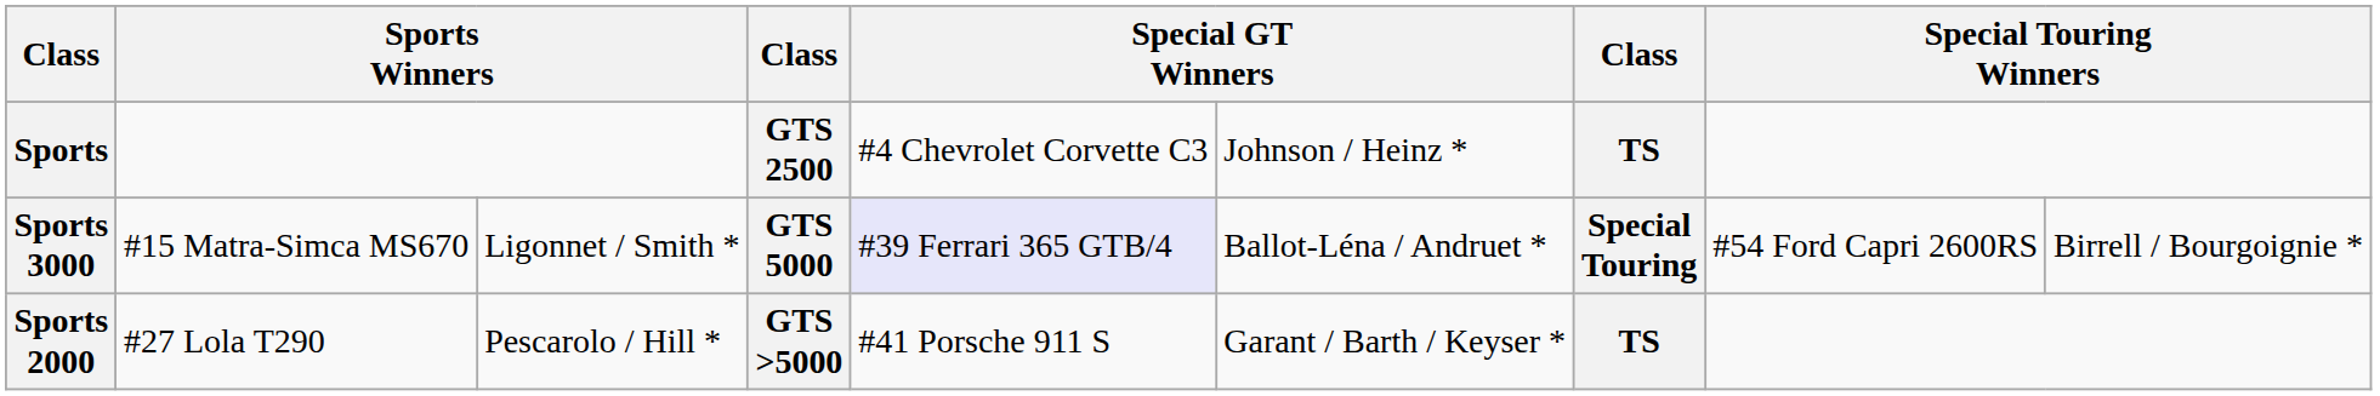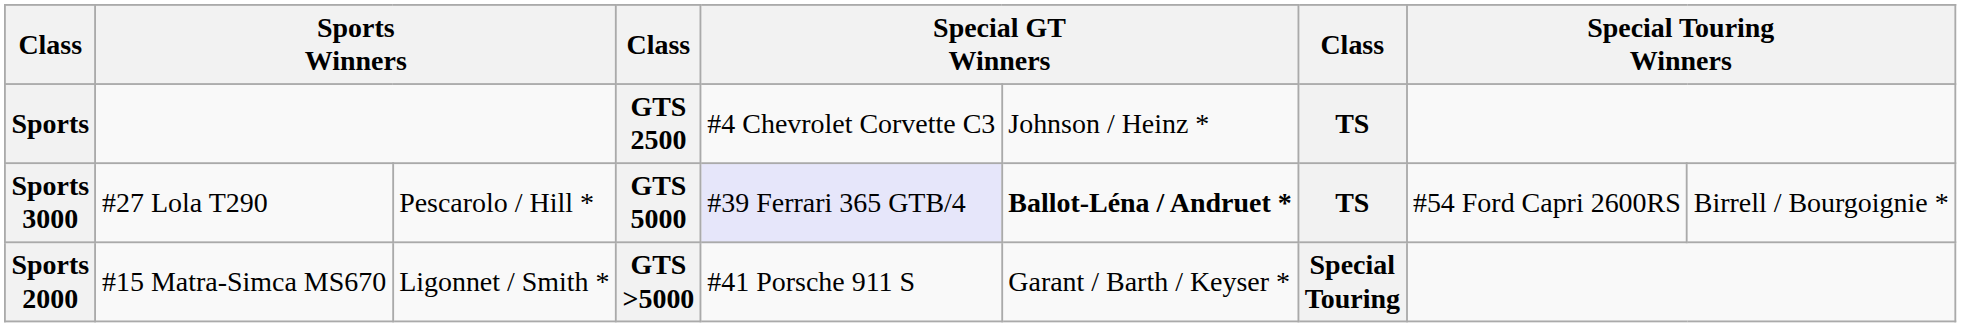Sports 3000 | column 2: #15 Matra-Simca MS670 -> #27 Lola T290
Sports 3000 | column 3: Ligonnet / Smith * -> Pescarolo / Hill *
Sports 3000 | column 6: normal -> bold
Sports 3000 | column 7: Special Touring -> TS
Sports 2000 | column 2: #27 Lola T290 -> #15 Matra-Simca MS670
Sports 2000 | column 3: Pescarolo / Hill * -> Ligonnet / Smith *
Sports 2000 | column 7: TS -> Special Touring
